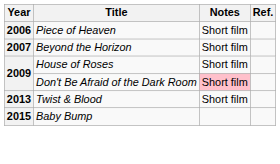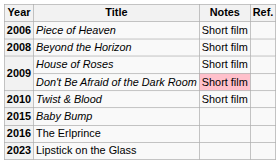Beyond the Horizon | Year: 2007 -> 2008
Twist & Blood | Year: 2013 -> 2010
+ row: 2016 | The Erlprince
+ row: 2023 | Lipstick on the Glass
